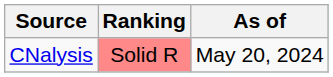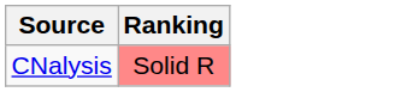- column: As of | May 20, 2024
